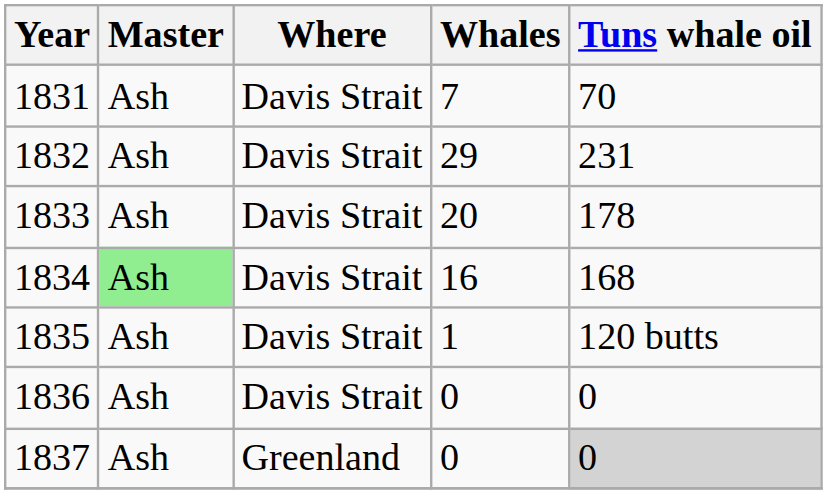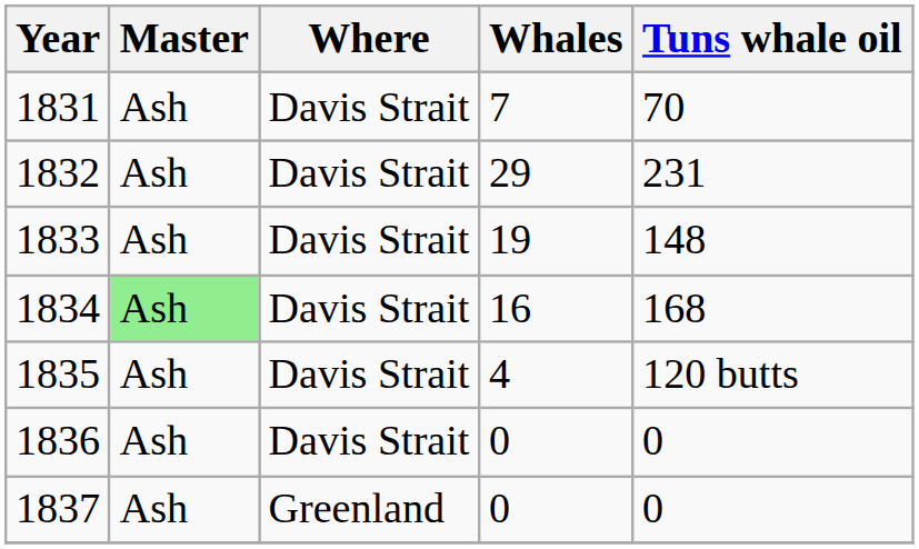1833 | Whales: 20 -> 19
1833 | Tuns whale oil: 178 -> 148
1835 | Whales: 1 -> 4
1837 | Tuns whale oil: lightgrey background -> no background
